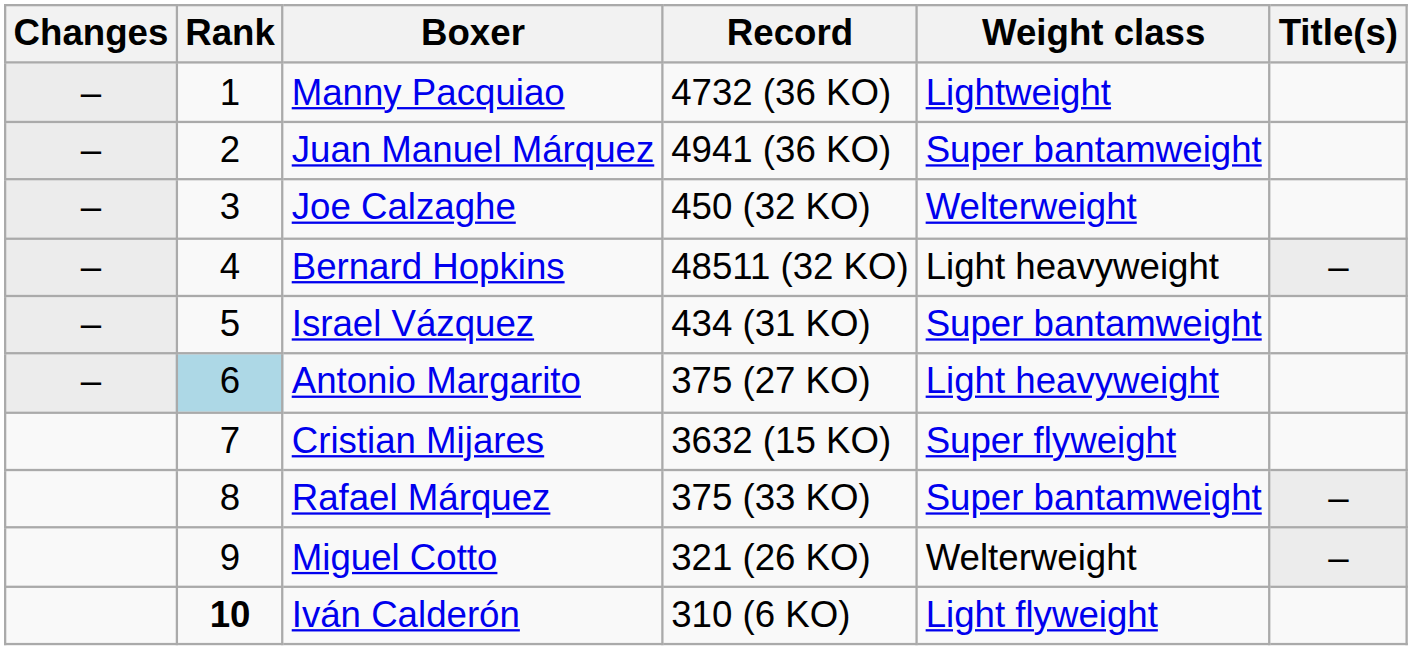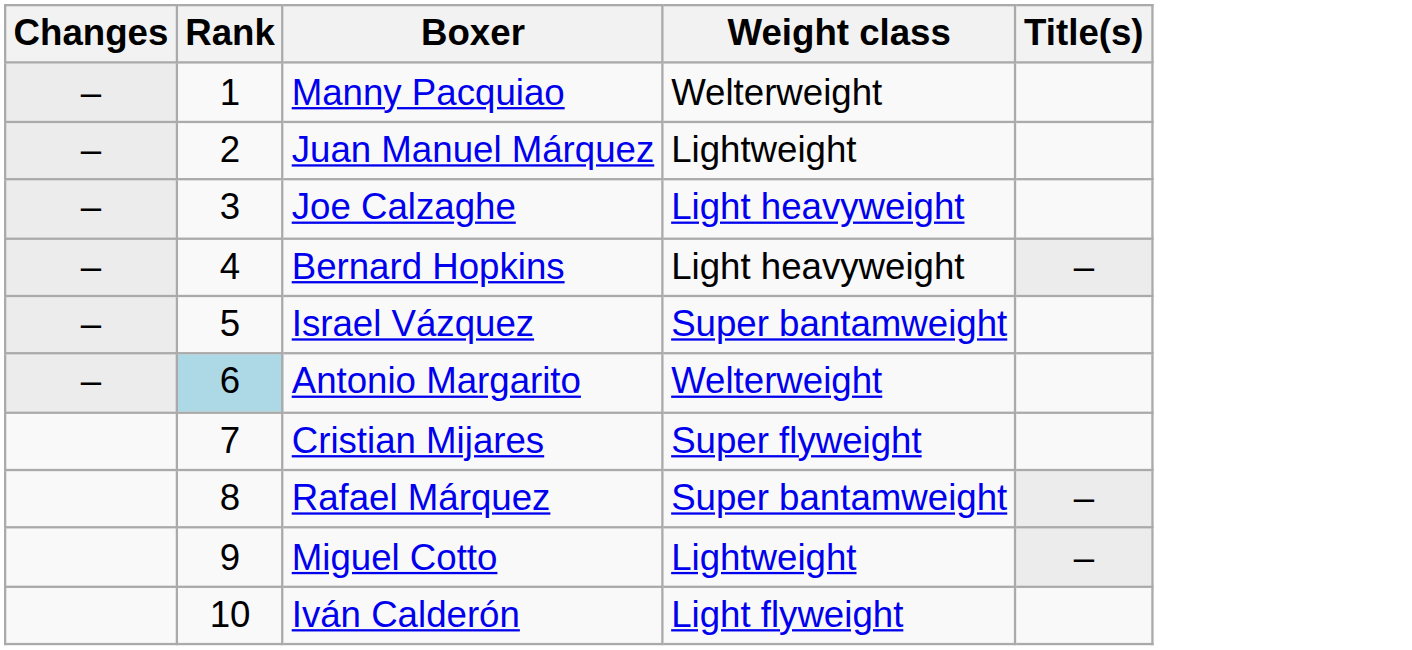- column: Record | 4732 (36 KO) | 4941 (36 KO) | 450 (32 KO) | 48511 (32 KO) | 434 (31 KO) | 375 (27 KO) | 3632 (15 KO) | 375 (33 KO) | 321 (26 KO) | 310 (6 KO)
Manny Pacquiao | Weight class: Lightweight -> Welterweight
Juan Manuel Márquez | Weight class: Super bantamweight -> Lightweight
Joe Calzaghe | Weight class: Welterweight -> Light heavyweight
Antonio Margarito | Weight class: Light heavyweight -> Welterweight
Miguel Cotto | Weight class: Welterweight -> Lightweight
Iván Calderón | Rank: bold -> normal
